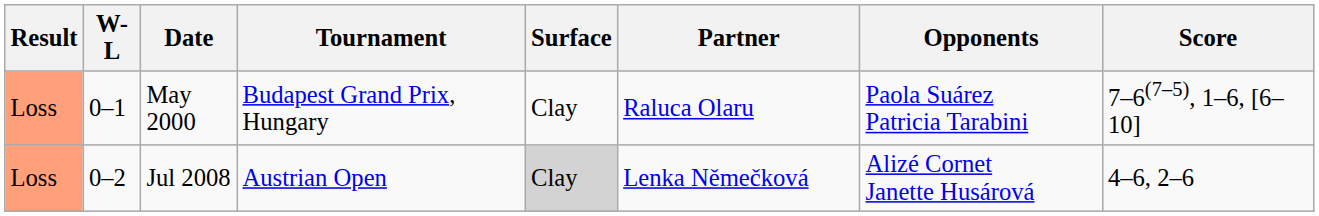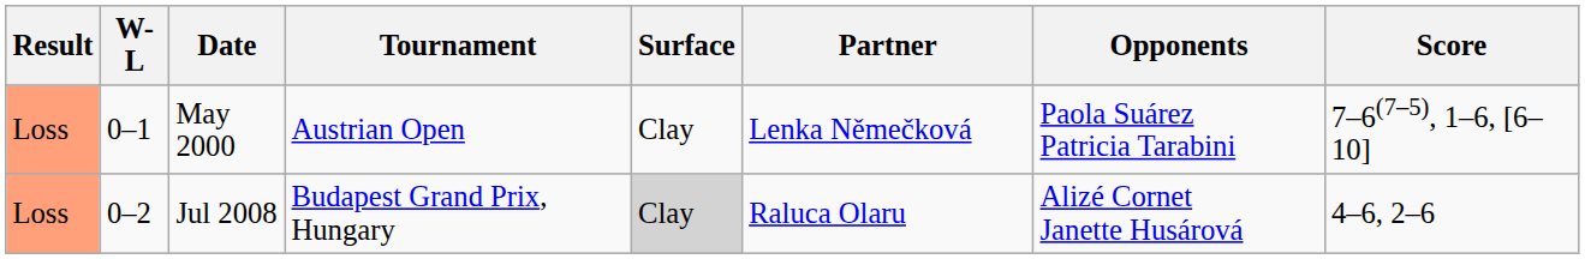May 2000 | Tournament: Budapest Grand Prix, Hungary -> Austrian Open
May 2000 | Partner: Raluca Olaru -> Lenka Němečková
Jul 2008 | Tournament: Austrian Open -> Budapest Grand Prix, Hungary
Jul 2008 | Partner: Lenka Němečková -> Raluca Olaru
